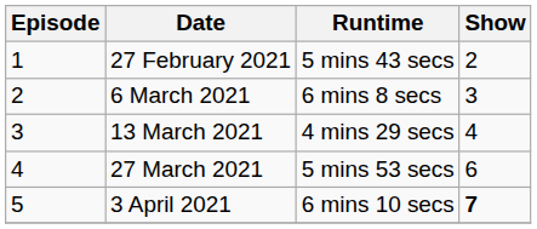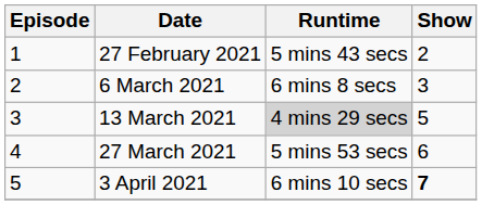13 March 2021 | Runtime: no background -> lightgrey background
13 March 2021 | Show: 4 -> 5
